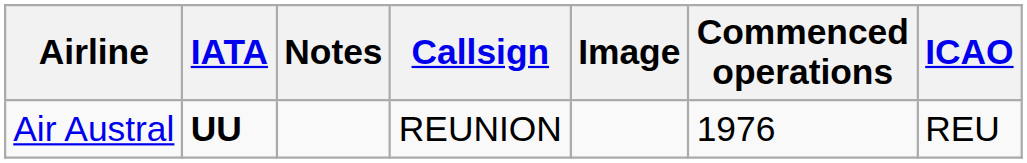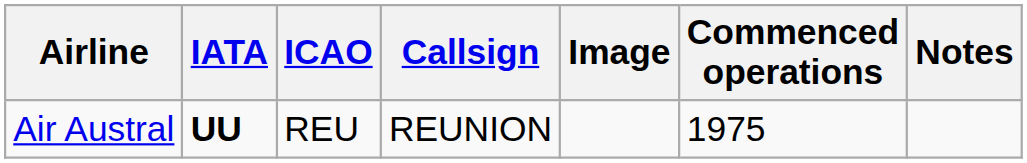columns swapped: ICAO <-> Notes
Air Austral | Commenced operations: 1976 -> 1975
